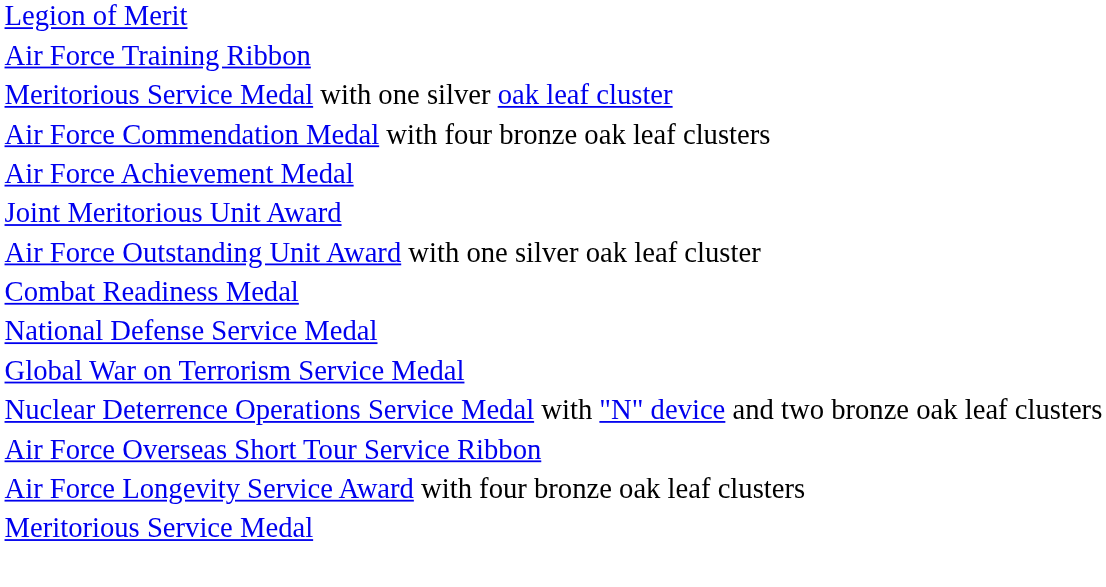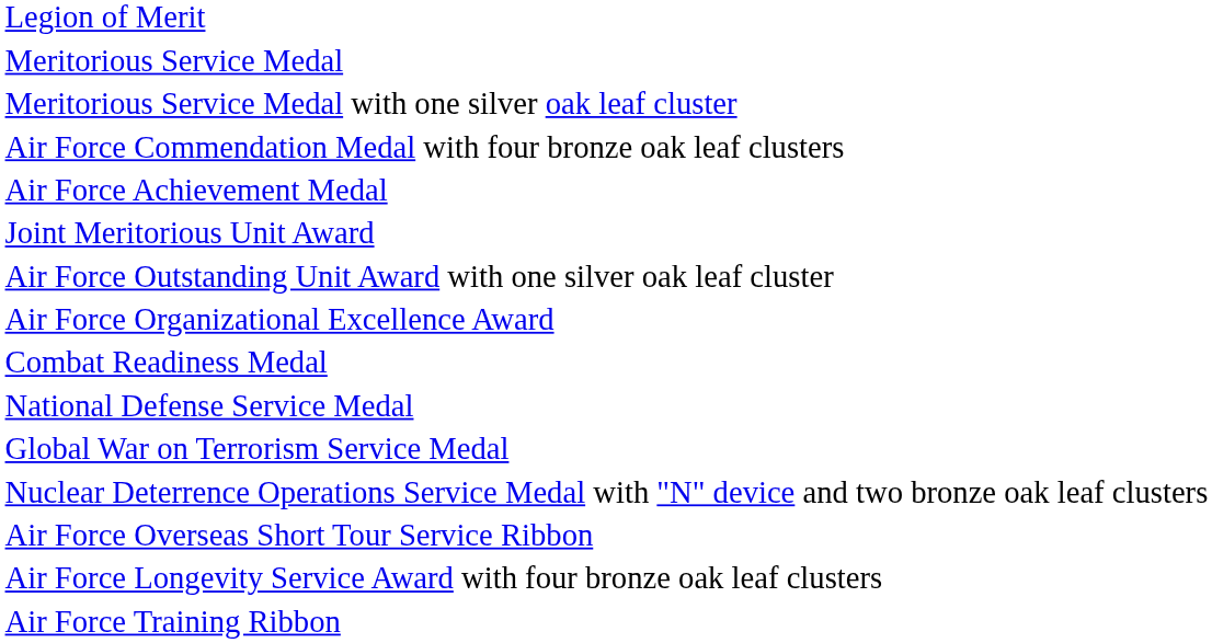rows swapped: Meritorious Service Medal <-> Air Force Training Ribbon
+ row: Air Force Organizational Excellence Award
